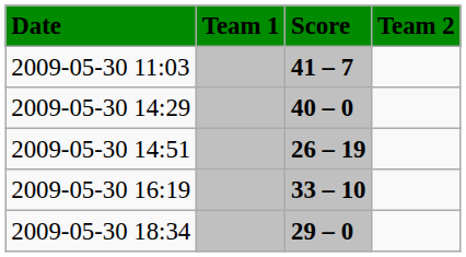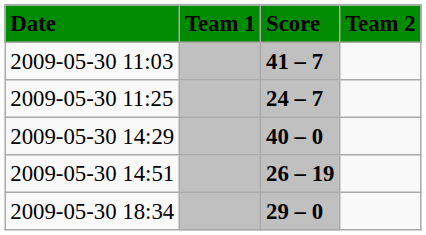+ row: 2009-05-30 11:25 | 24 – 7
- row: 2009-05-30 16:19 | 33 – 10
